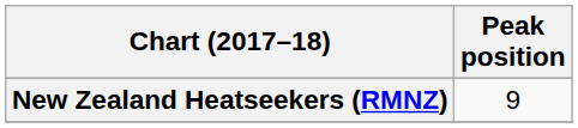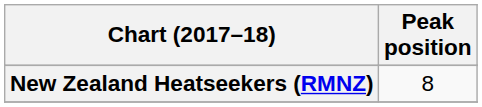New Zealand Heatseekers (RMNZ) | Peak position: 9 -> 8
